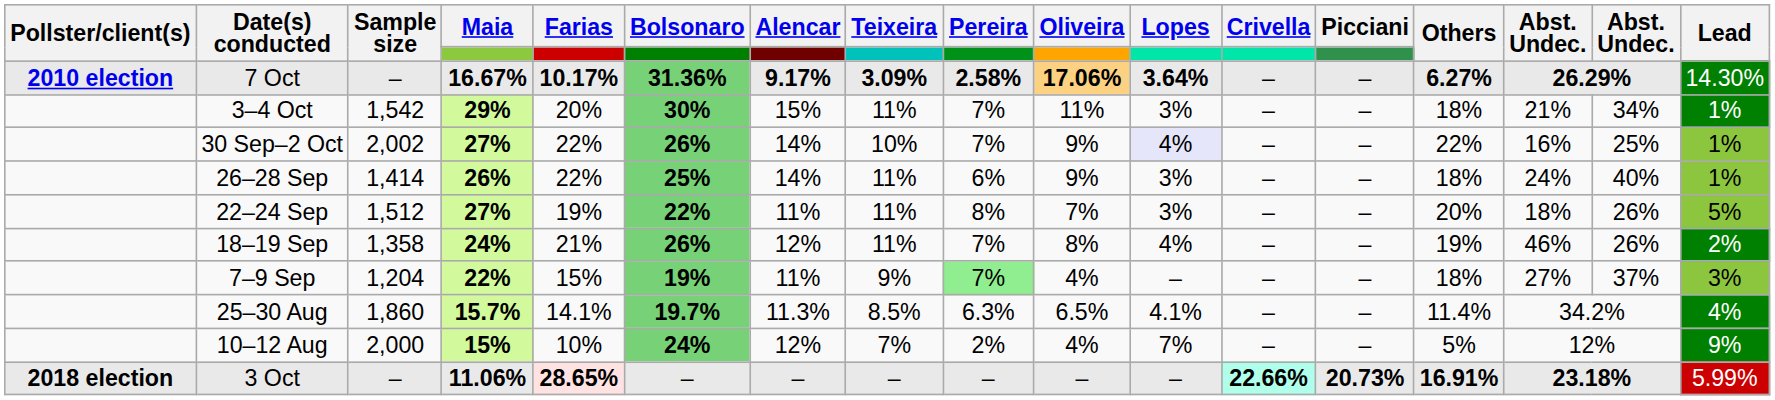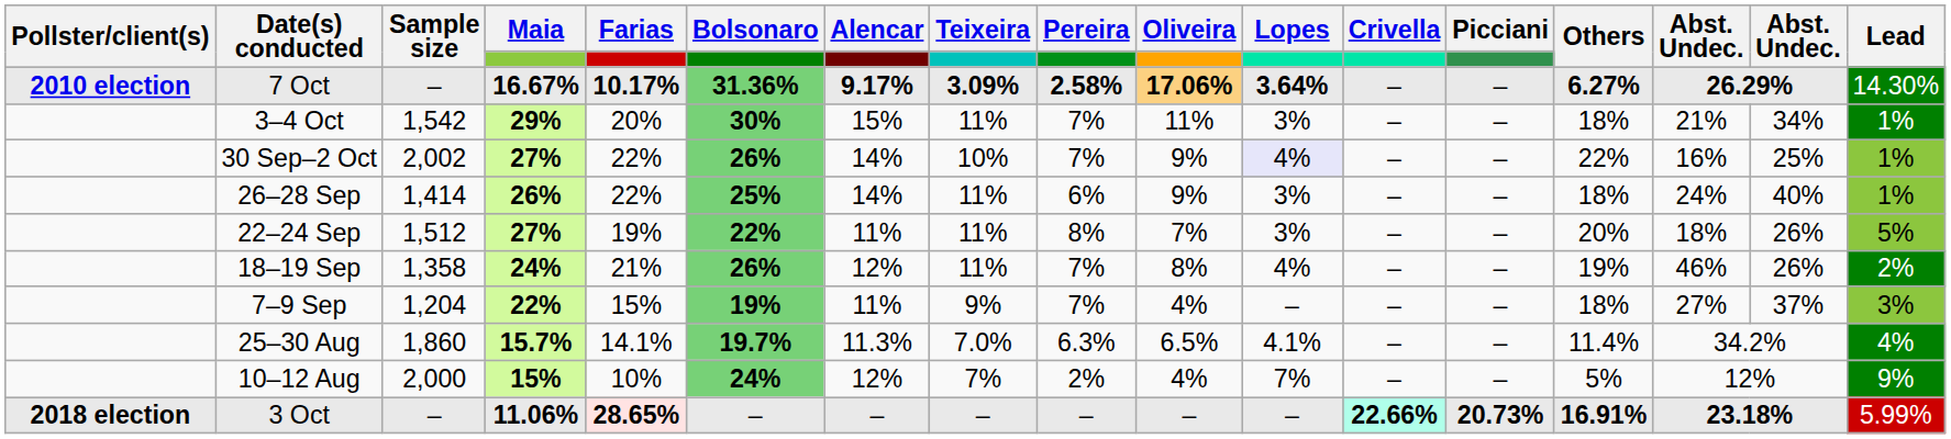7–9 Sep | Pereira: lightgreen background -> no background
25–30 Aug | Teixeira: 8.5% -> 7.0%
